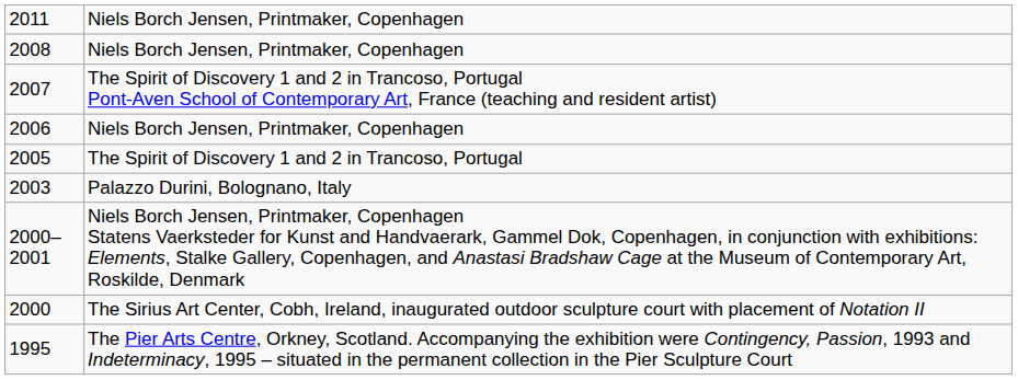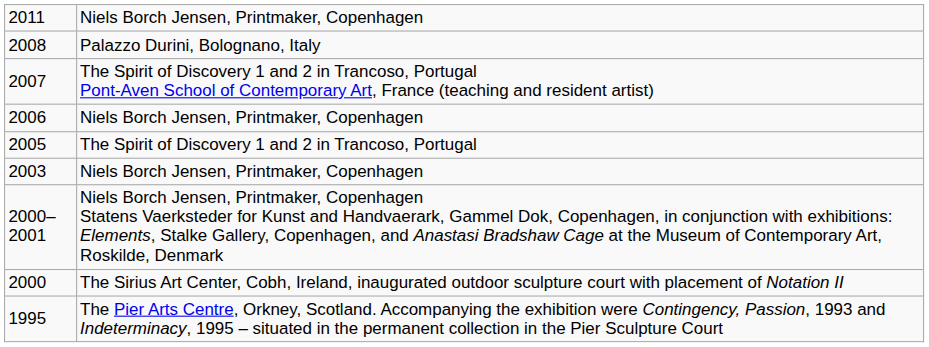2008 | column 2: Niels Borch Jensen, Printmaker, Copenhagen -> Palazzo Durini, Bolognano, Italy
2003 | column 2: Palazzo Durini, Bolognano, Italy -> Niels Borch Jensen, Printmaker, Copenhagen
